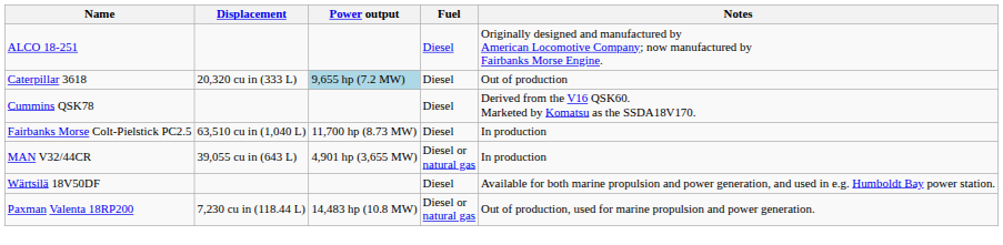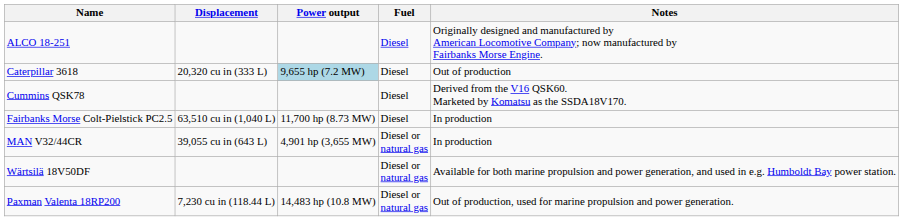Wärtsilä 18V50DF | Fuel: Diesel -> Diesel or natural gas
